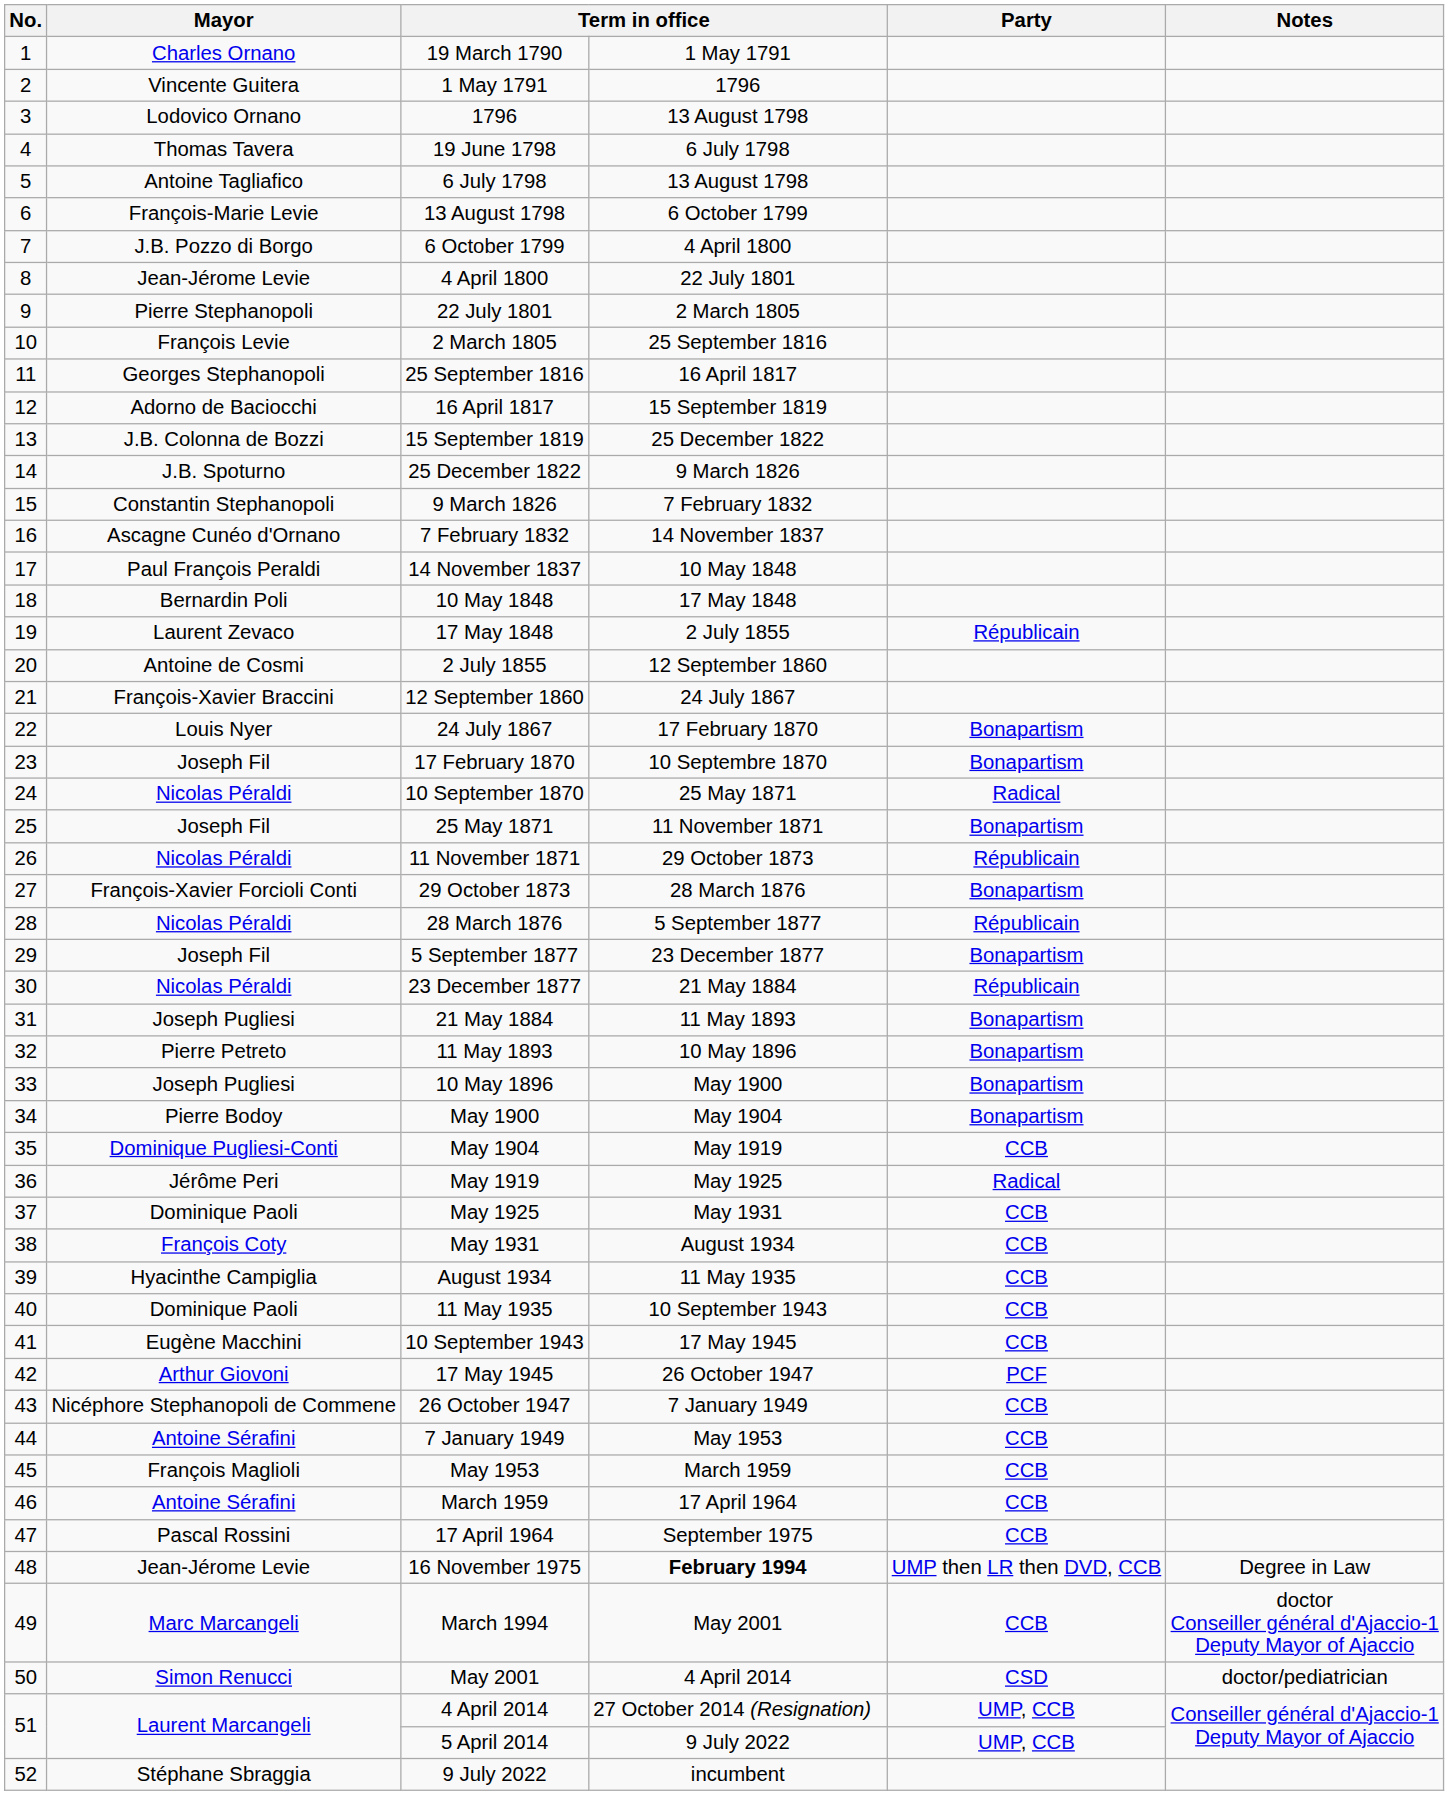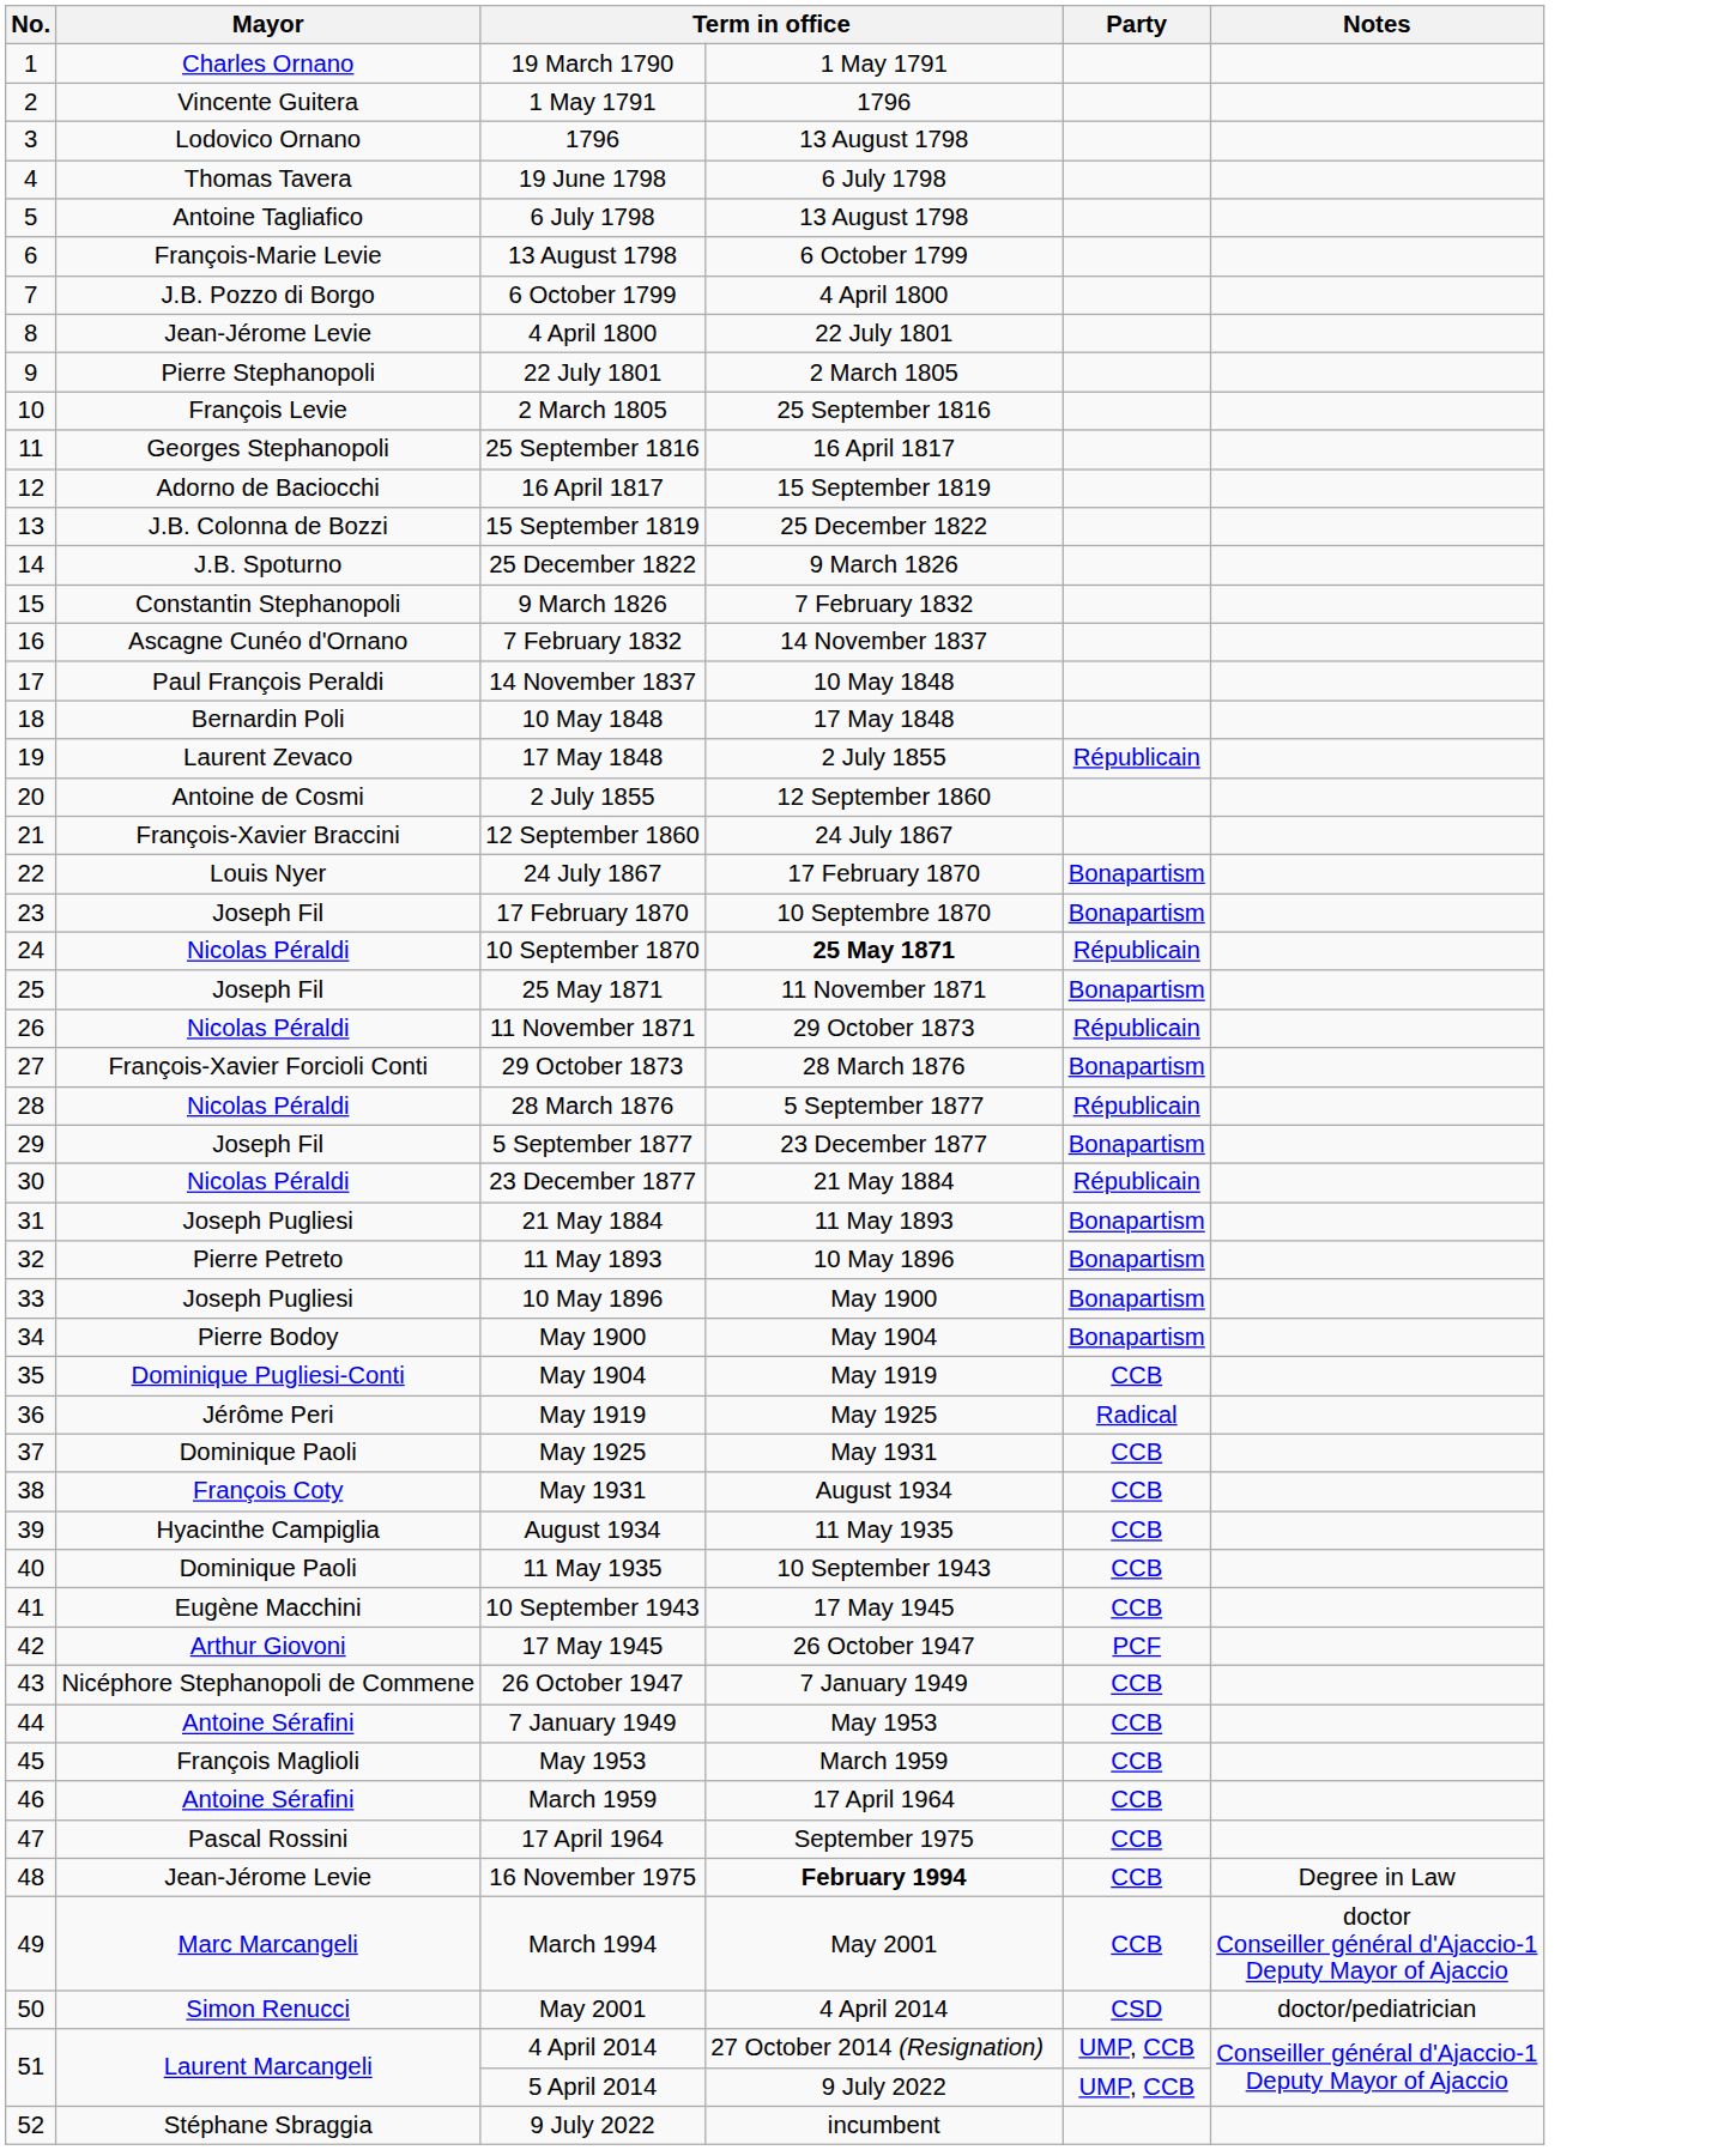10 September 1870 | column 4: normal -> bold
10 September 1870 | Party: Radical -> Républicain
16 November 1975 | Party: UMP then LR then DVD, CCB -> CCB
